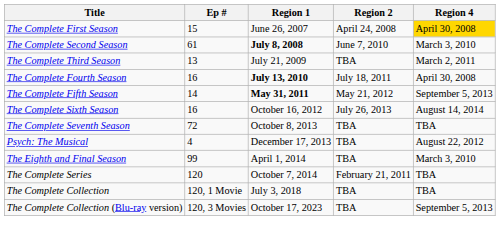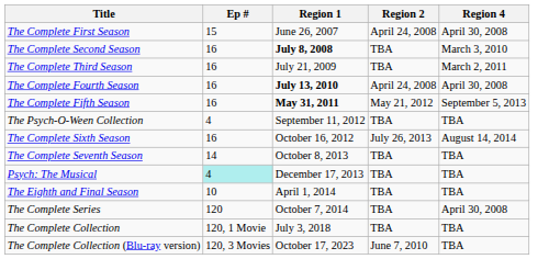The Complete First Season | Region 4: gold background -> no background
The Complete Second Season | Ep #: 61 -> 16
The Complete Second Season | Region 2: June 7, 2010 -> TBA
The Complete Third Season | Ep #: 13 -> 16
The Complete Fourth Season | Region 2: July 18, 2011 -> April 24, 2008
The Complete Fifth Season | Ep #: 14 -> 16
+ row: The Psych-O-Ween Collection | 4 | September 11, 2012 | TBA | TBA
The Complete Seventh Season | Ep #: 72 -> 14
Psych: The Musical | Ep #: no background -> paleturquoise background
Psych: The Musical | Region 4: August 22, 2012 -> TBA
The Eighth and Final Season | Ep #: 99 -> 10
The Eighth and Final Season | Region 4: March 3, 2010 -> TBA
The Complete Series | Region 2: February 21, 2011 -> TBA
The Complete Series | Region 4: TBA -> April 30, 2008
The Complete Collection (Blu-ray version) | Region 2: TBA -> June 7, 2010
The Complete Collection (Blu-ray version) | Region 4: September 5, 2013 -> TBA
